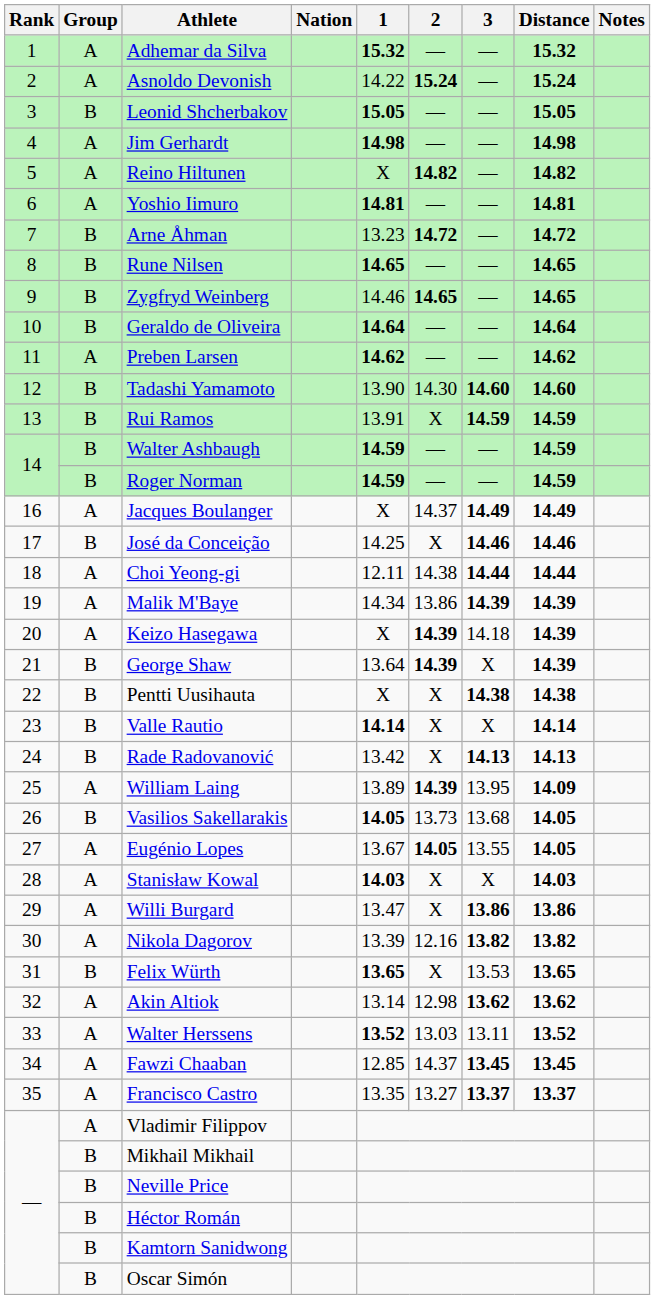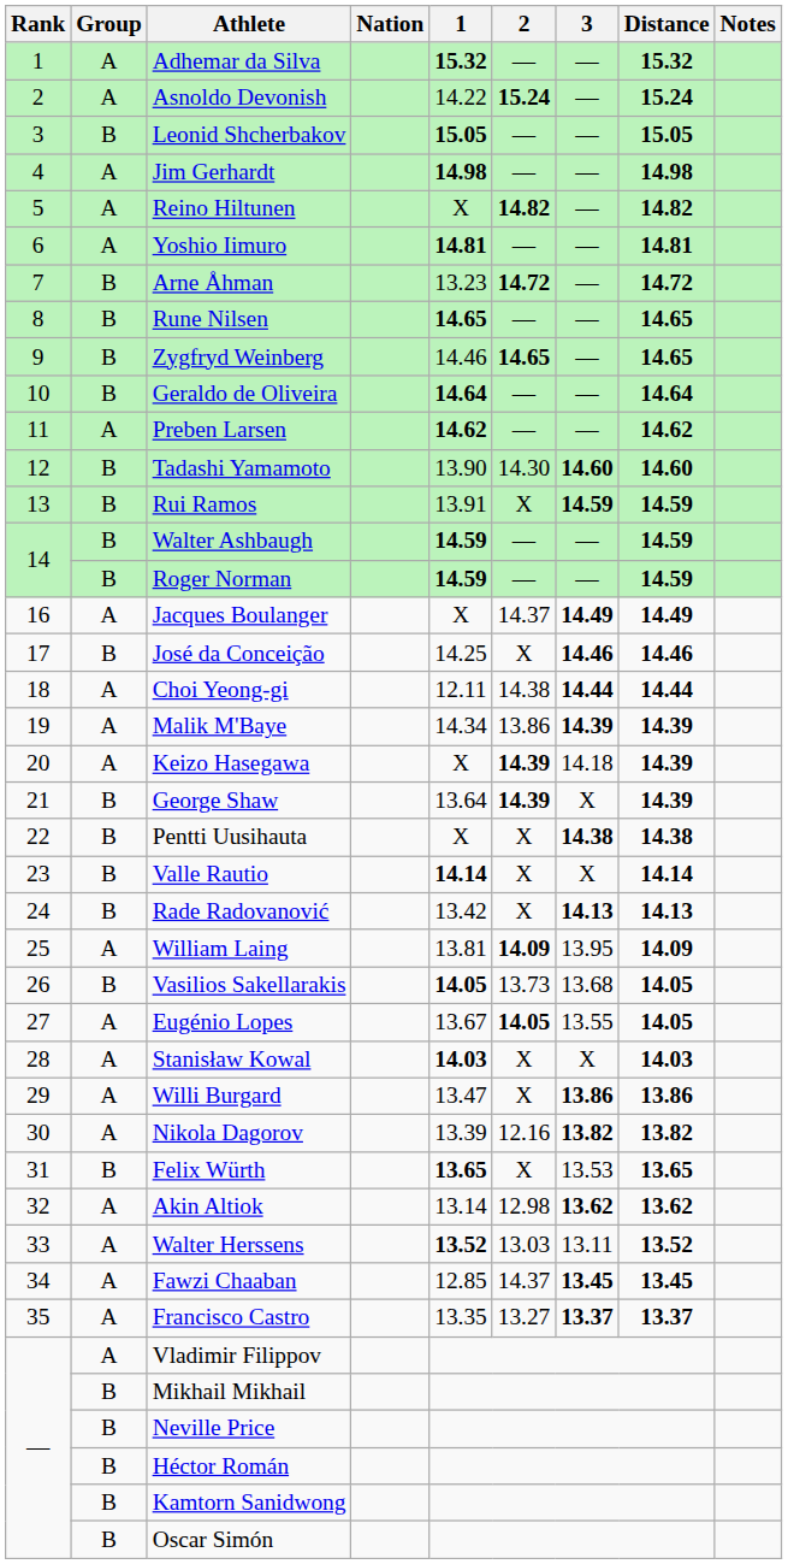William Laing | 1: 13.89 -> 13.81
William Laing | 2: 14.39 -> 14.09
